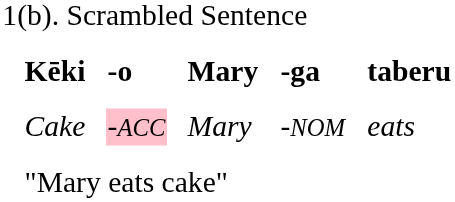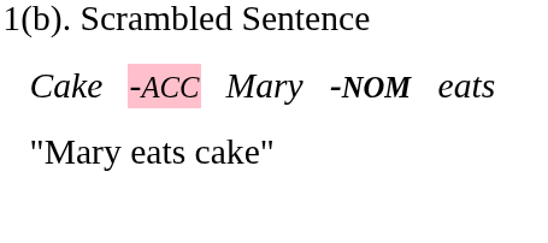- row: Kēki | -o | Mary | -ga | taberu
Cake | column 5: normal -> bold
